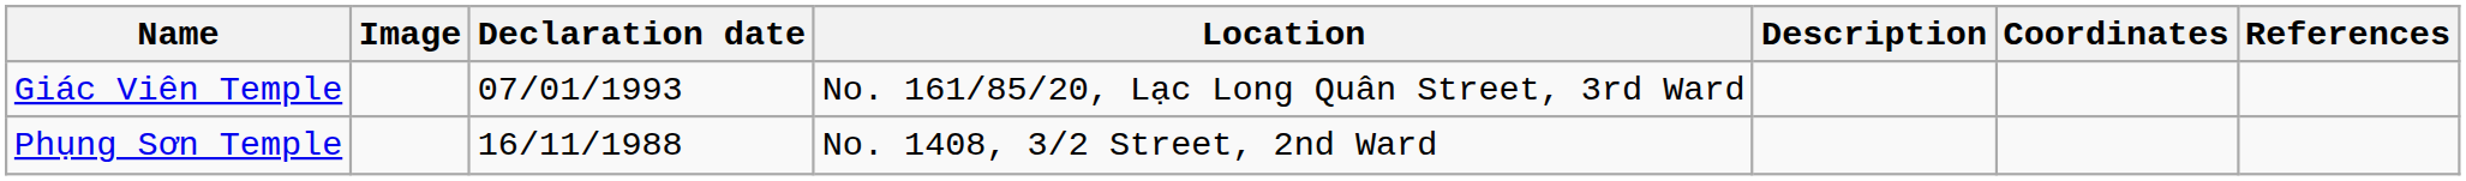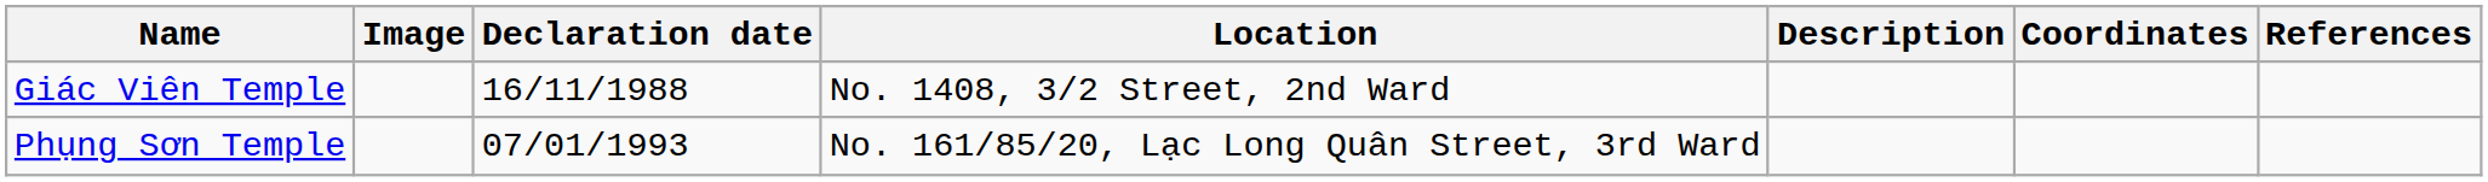Giác Viên Temple | Declaration date: 07/01/1993 -> 16/11/1988
Giác Viên Temple | Location: No. 161/85/20, Lạc Long Quân Street, 3rd Ward -> No. 1408, 3/2 Street, 2nd Ward
Phụng Sơn Temple | Declaration date: 16/11/1988 -> 07/01/1993
Phụng Sơn Temple | Location: No. 1408, 3/2 Street, 2nd Ward -> No. 161/85/20, Lạc Long Quân Street, 3rd Ward
